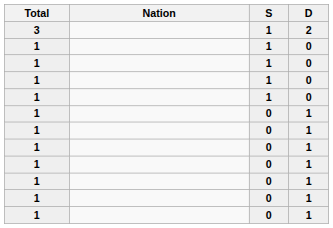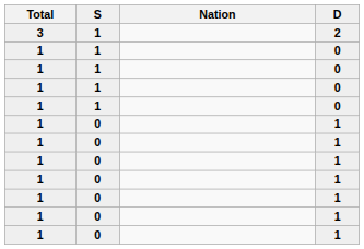columns swapped: Nation <-> S
